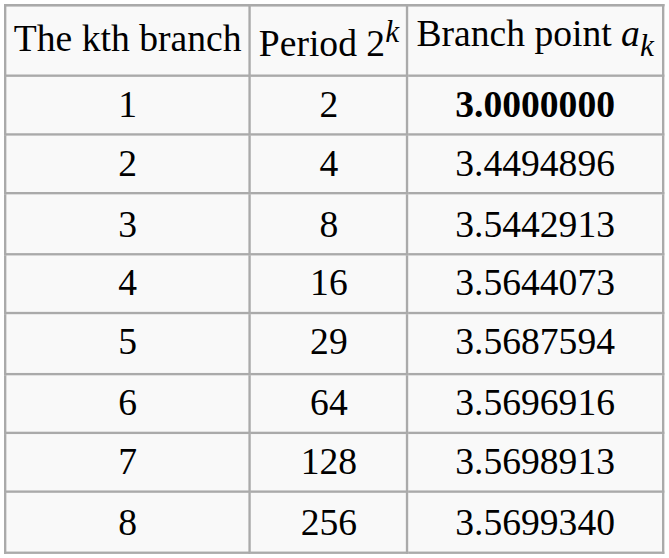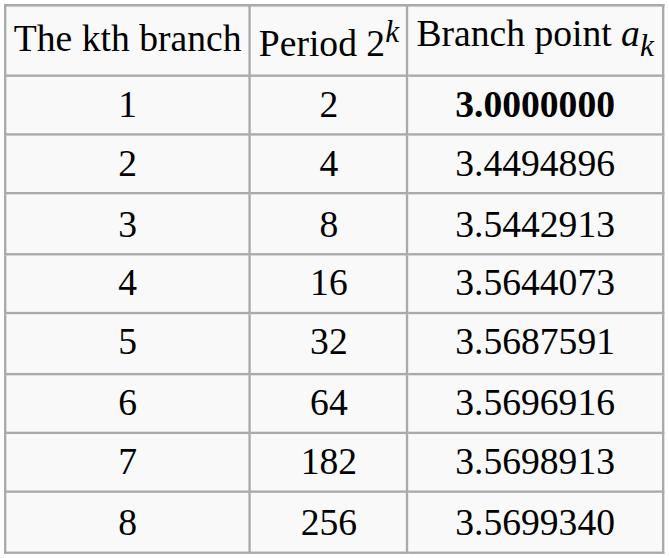5 | column 2: 29 -> 32
5 | column 3: 3.5687594 -> 3.5687591
7 | column 2: 128 -> 182
